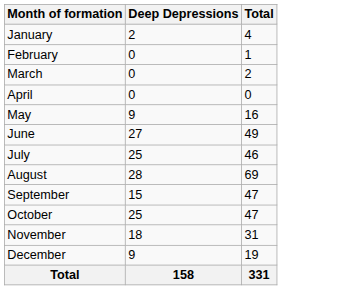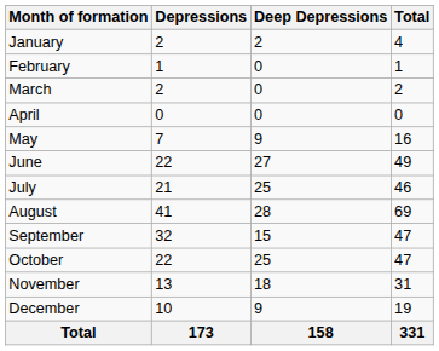+ column: Depressions | 2 | 1 | 2 | 0 | 7 | 22 | 21 | 41 | 32 | 22 | 13 | 10 | 173
